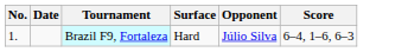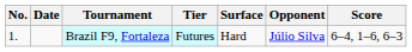+ column: Tier | Futures
